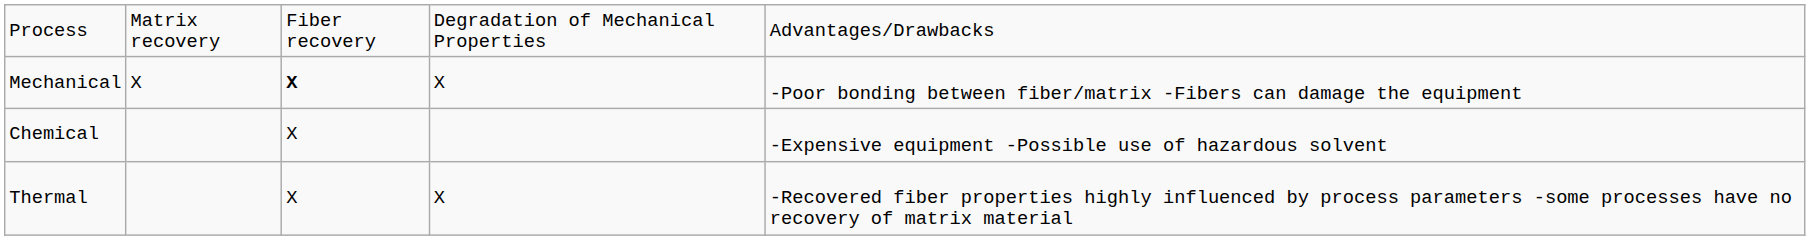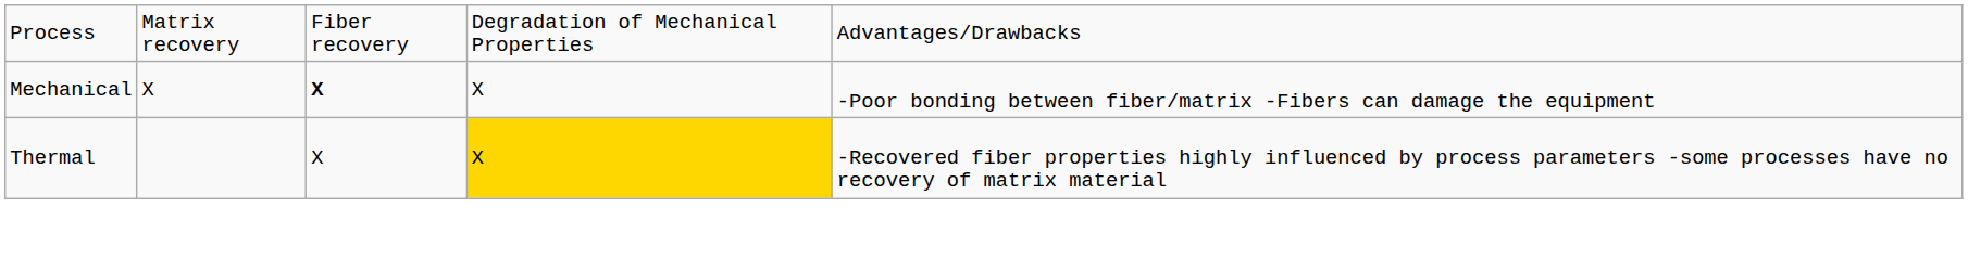- row: Chemical | X | -Expensive equipment -Possible use of hazardous solvent
Thermal | column 4: no background -> gold background
